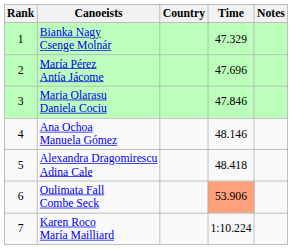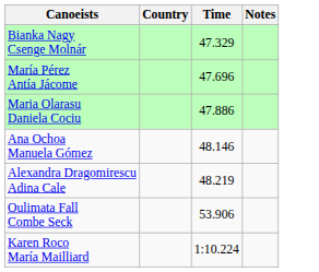- column: Rank | 1 | 2 | 3 | 4 | 5 | 6 | 7
Maria Olarasu Daniela Cociu | Time: 47.846 -> 47.886
Alexandra Dragomirescu Adina Cale | Time: 48.418 -> 48.219
Oulimata Fall Combe Seck | Time: lightsalmon background -> no background
